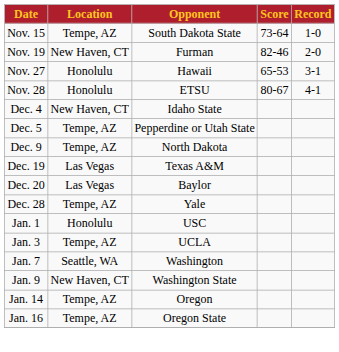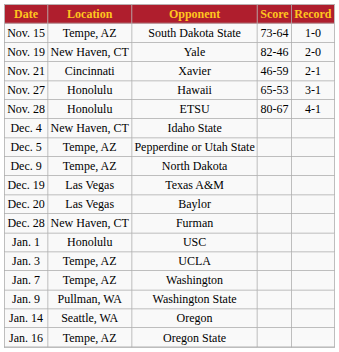Nov. 19 | Opponent: Furman -> Yale
+ row: Nov. 21 | Cincinnati | Xavier | 46-59 | 2-1
Dec. 28 | Location: Tempe, AZ -> New Haven, CT
Dec. 28 | Opponent: Yale -> Furman
Jan. 7 | Location: Seattle, WA -> Tempe, AZ
Jan. 9 | Location: New Haven, CT -> Pullman, WA
Jan. 14 | Location: Tempe, AZ -> Seattle, WA
